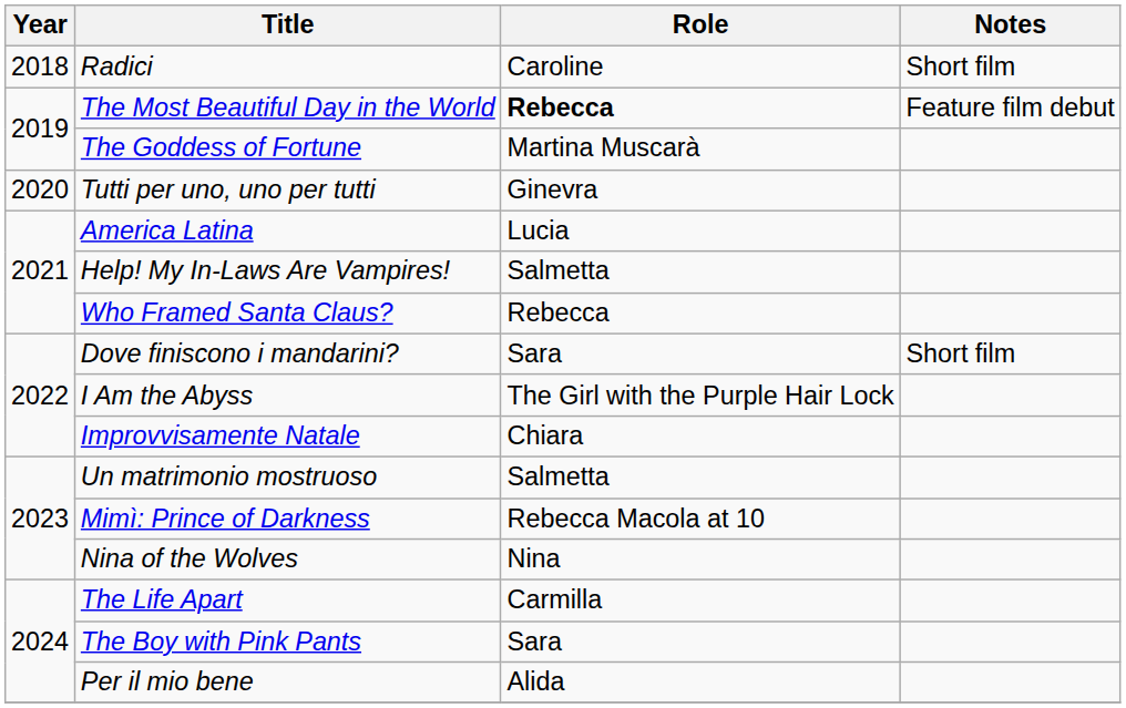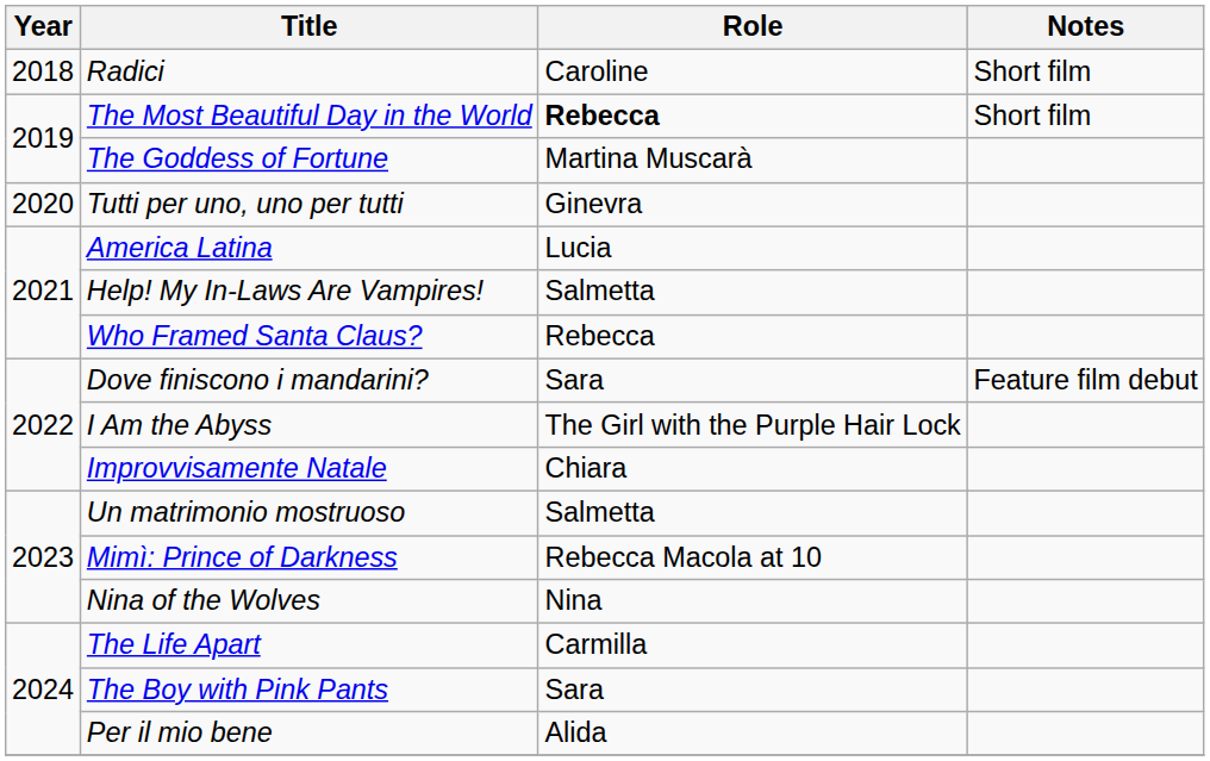The Most Beautiful Day in the World | Notes: Feature film debut -> Short film
Dove finiscono i mandarini? | Notes: Short film -> Feature film debut
